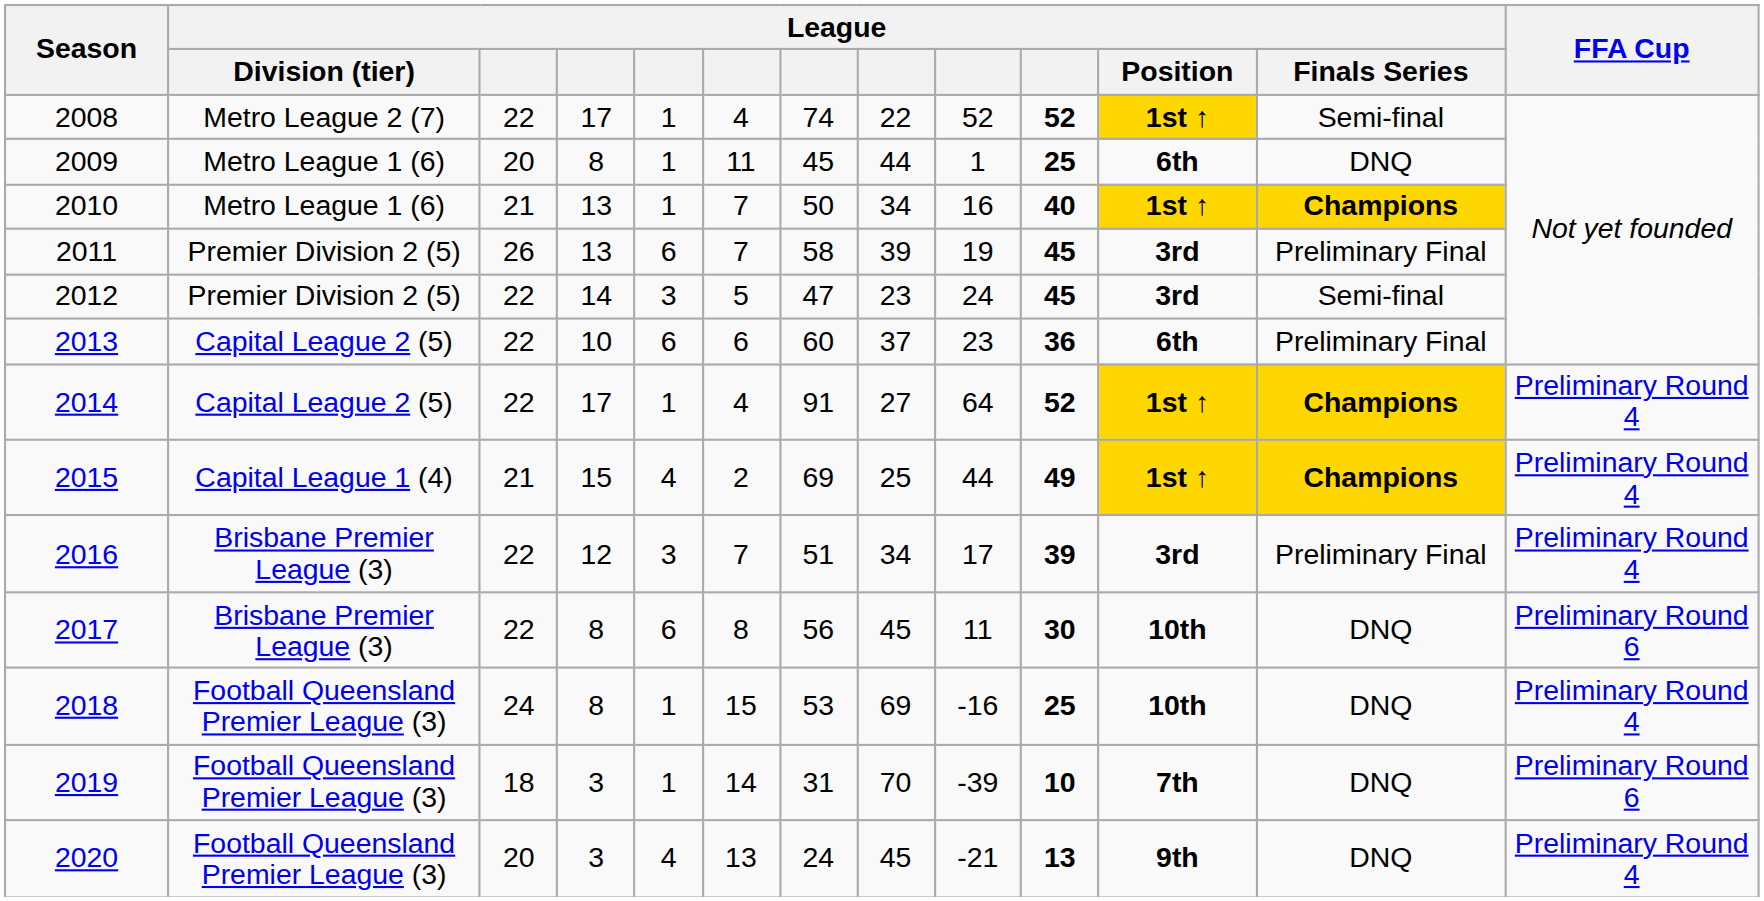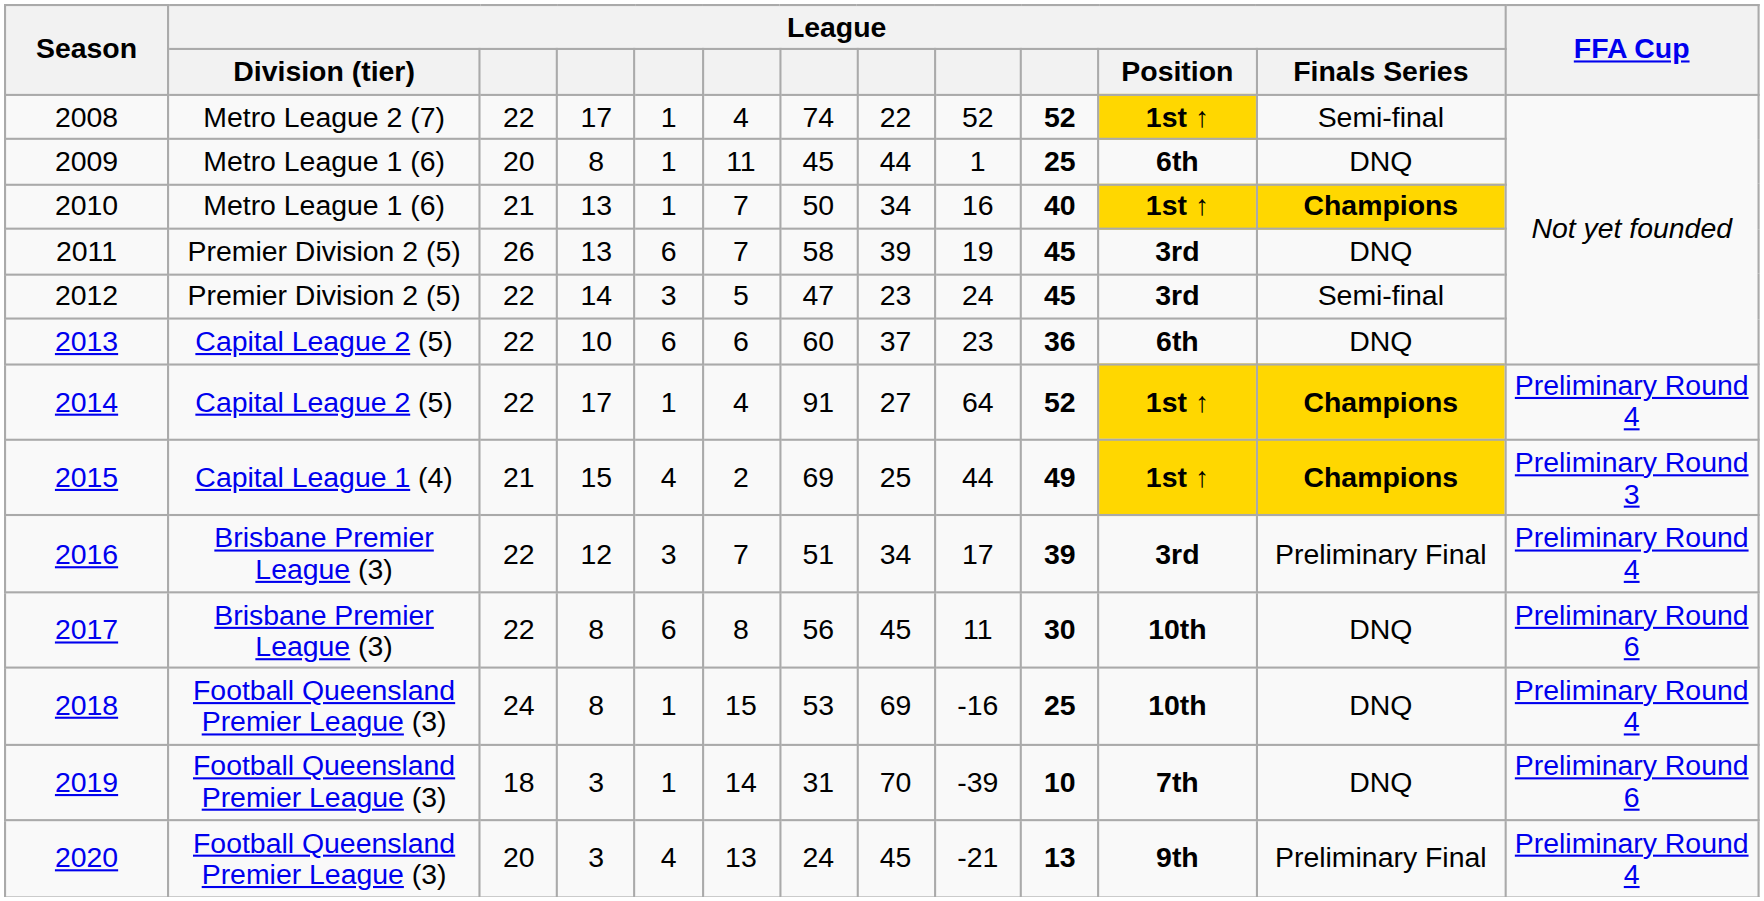2011 | League / Finals Series: Preliminary Final -> DNQ
2013 | League / Finals Series: Preliminary Final -> DNQ
2015 | FFA Cup: Preliminary Round 4 -> Preliminary Round 3
2020 | League / Finals Series: DNQ -> Preliminary Final
